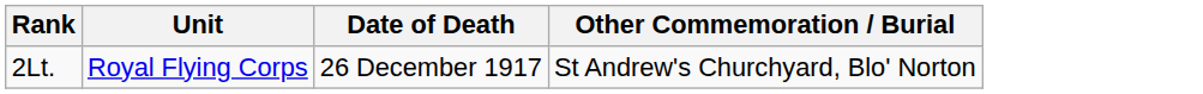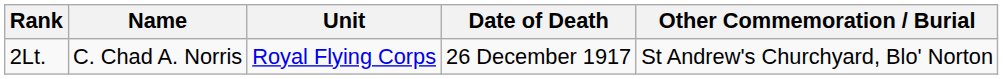+ column: Name | C. Chad A. Norris
